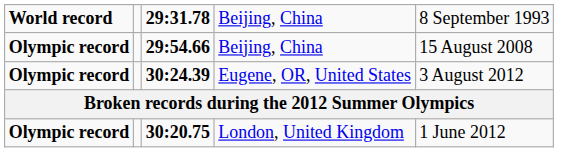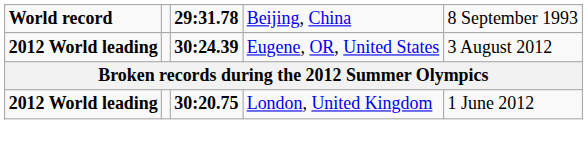- row: Olympic record | 29:54.66 | Beijing, China | 15 August 2008
Eugene, OR, United States | column 1: Olympic record -> 2012 World leading
London, United Kingdom | column 1: Olympic record -> 2012 World leading
